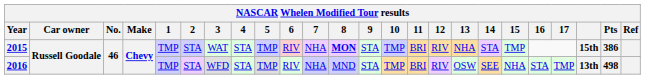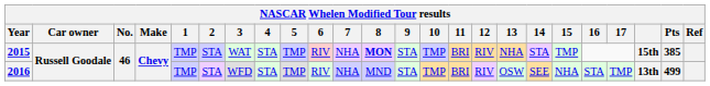2015 | Pts: 386 -> 385
2016 | Pts: 498 -> 499
